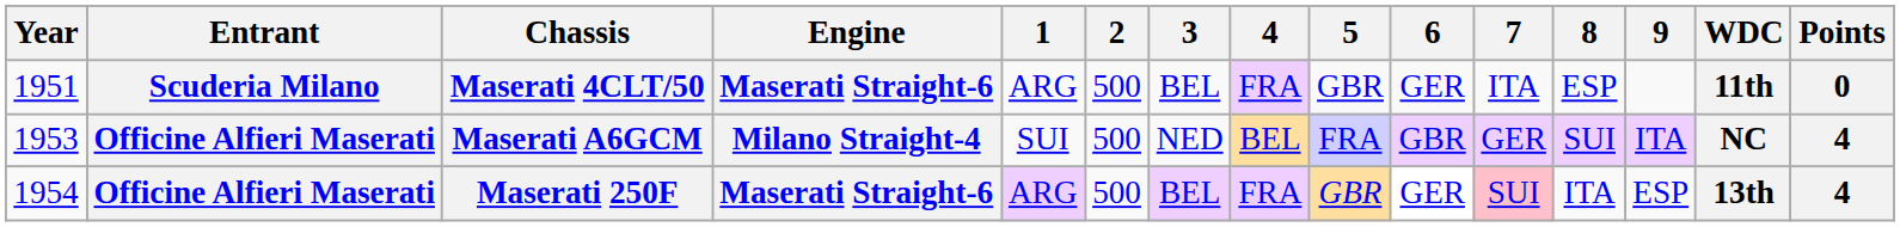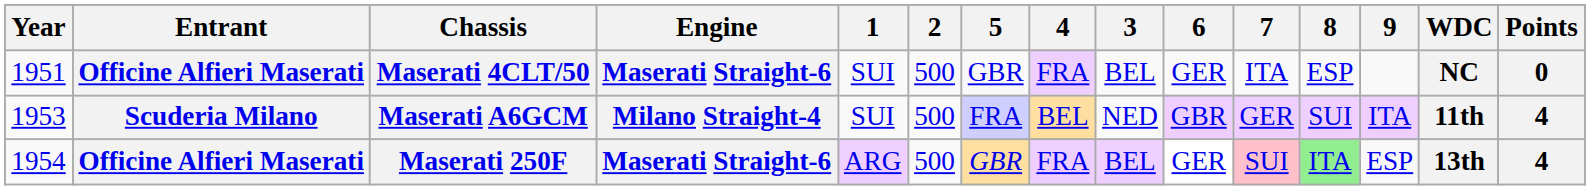columns swapped: 3 <-> 5
Maserati 4CLT/50 | Entrant: Scuderia Milano -> Officine Alfieri Maserati
Maserati 4CLT/50 | 1: ARG -> SUI
Maserati 4CLT/50 | WDC: 11th -> NC
Maserati A6GCM | Entrant: Officine Alfieri Maserati -> Scuderia Milano
Maserati A6GCM | WDC: NC -> 11th
Maserati 250F | 8: no background -> lightgreen background
